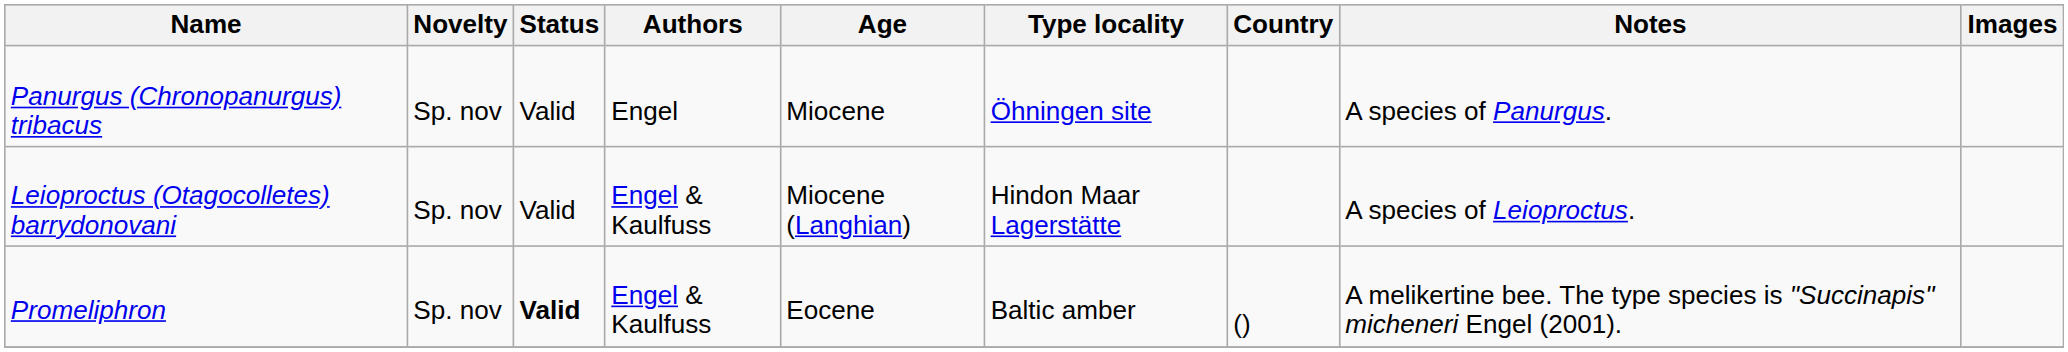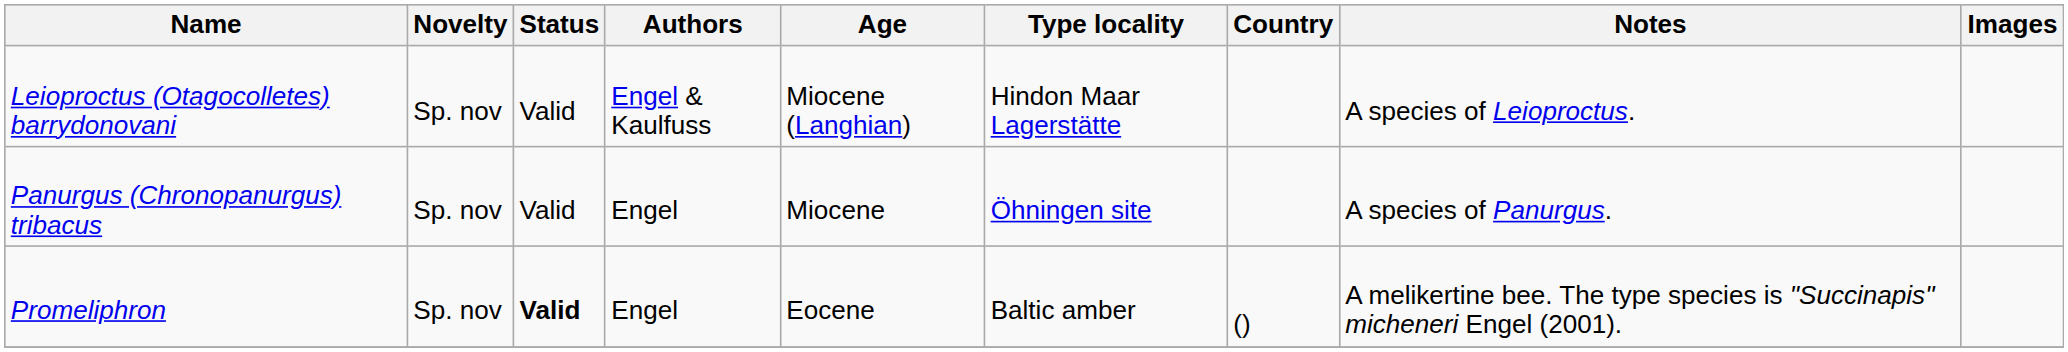rows swapped: Leioproctus (Otagocolletes) barrydonovani <-> Panurgus (Chronopanurgus) tribacus
Promeliphron | Authors: Engel & Kaulfuss -> Engel
